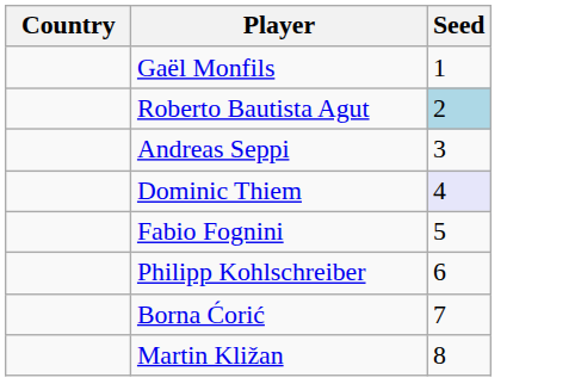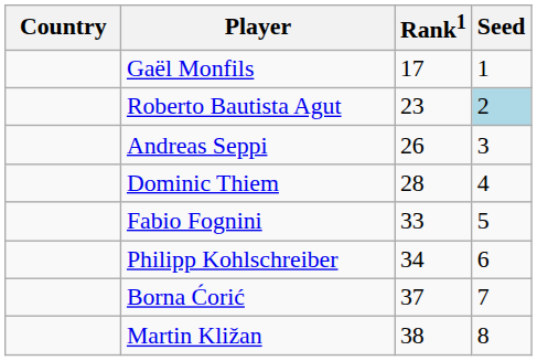+ column: Rank1 | 17 | 23 | 26 | 28 | 33 | 34 | 37 | 38
Dominic Thiem | Seed: lavender background -> no background
